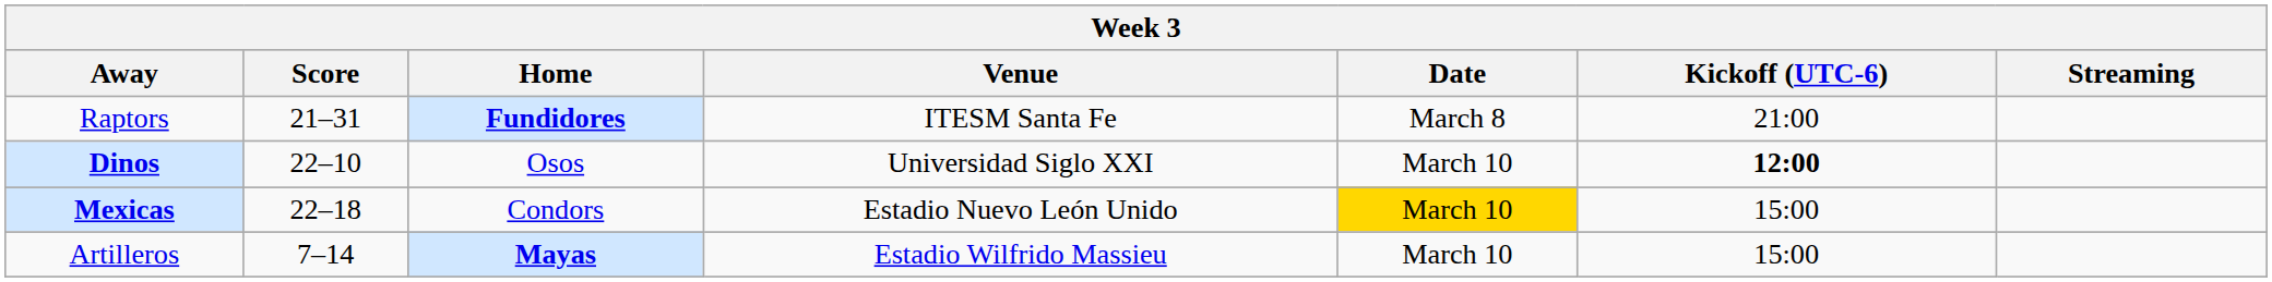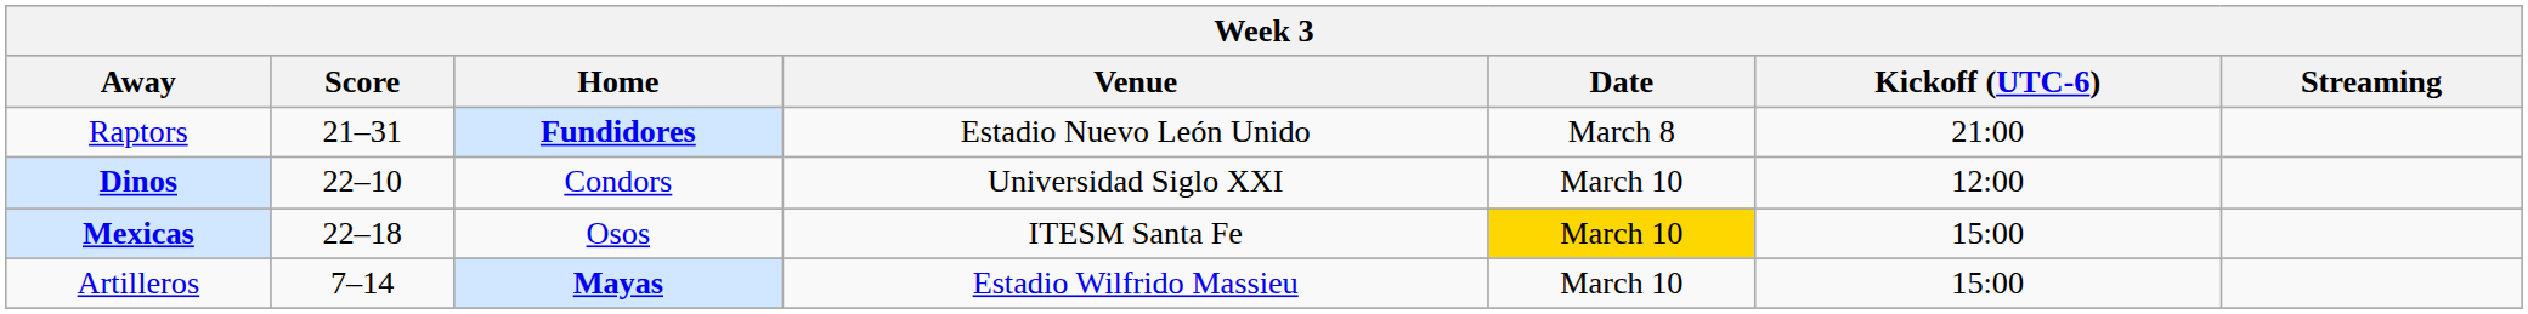Raptors | Venue: ITESM Santa Fe -> Estadio Nuevo León Unido
Dinos | Home: Osos -> Condors
Dinos | Kickoff (UTC-6): bold -> normal
Mexicas | Home: Condors -> Osos
Mexicas | Venue: Estadio Nuevo León Unido -> ITESM Santa Fe
